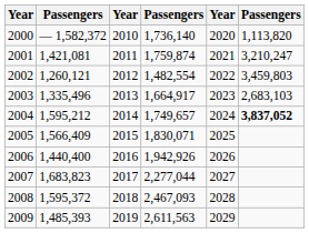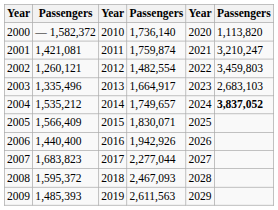2004 | column 2: 1,595,212 -> 1,535,212
